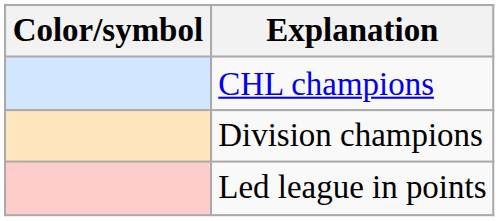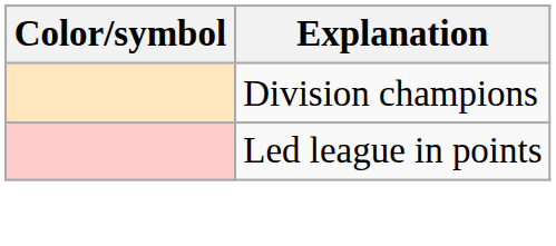- row: CHL champions
